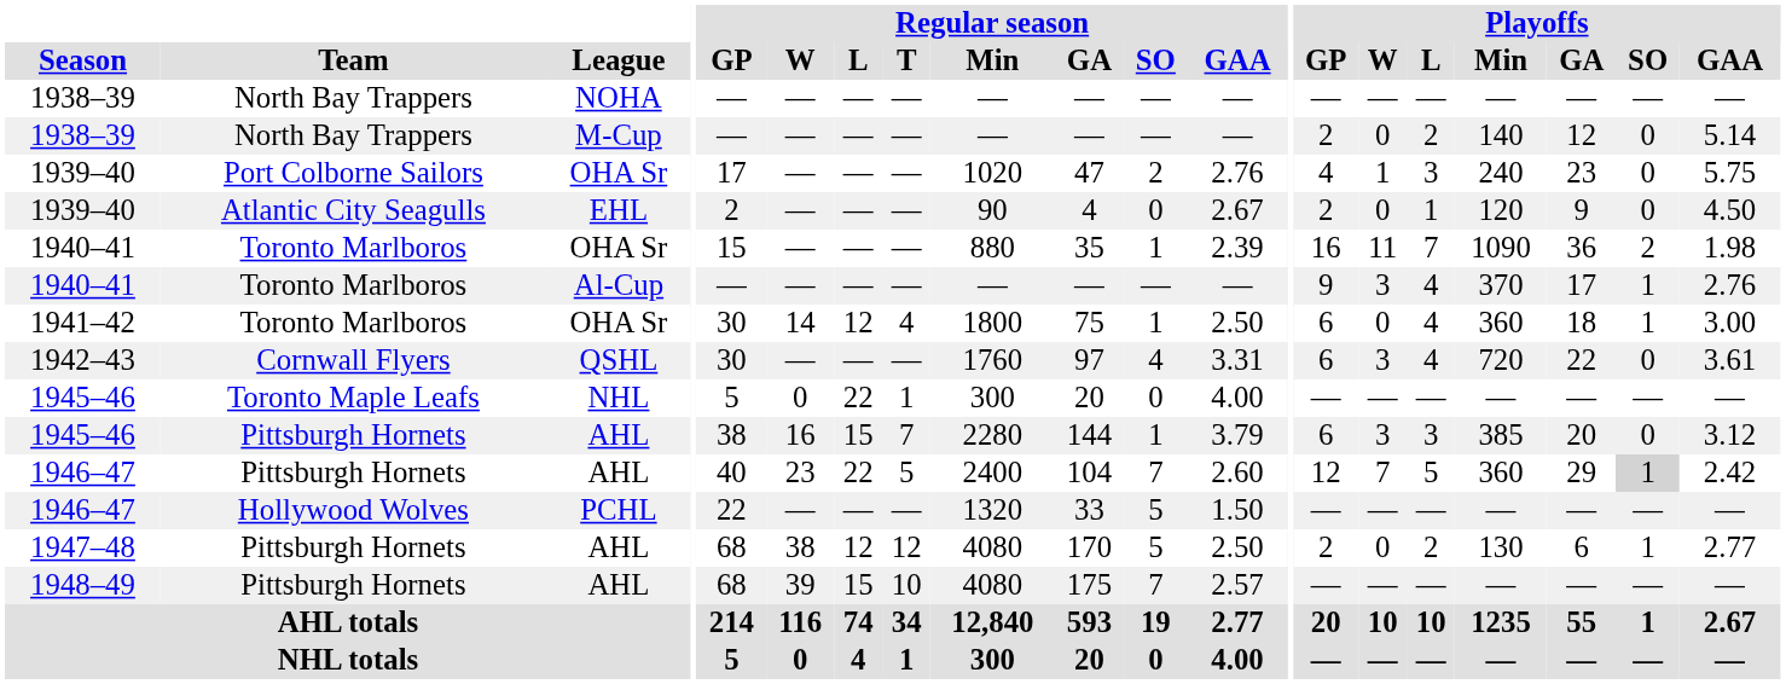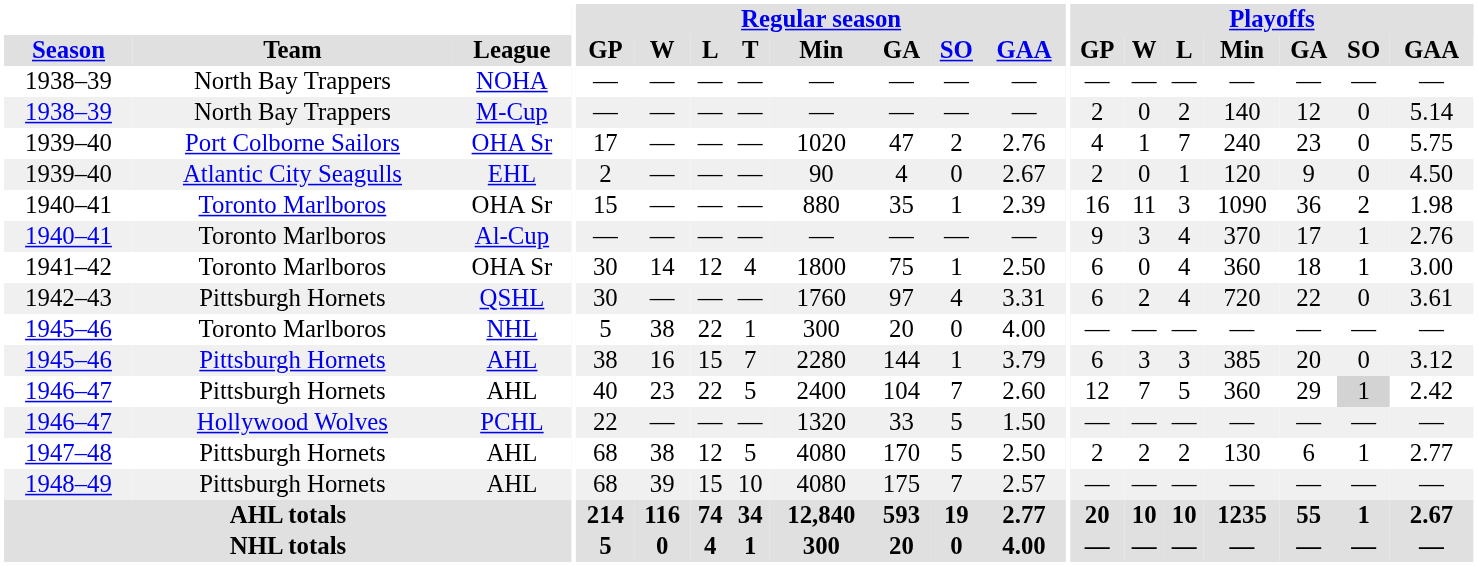1939–40 / OHA Sr | Playoffs / L: 3 -> 7
1940–41 / OHA Sr | Playoffs / L: 7 -> 3
1942–43 | Team: Cornwall Flyers -> Pittsburgh Hornets
1942–43 | Playoffs / W: 3 -> 2
1945–46 / NHL | Team: Toronto Maple Leafs -> Toronto Marlboros
1945–46 / NHL | Regular season / W: 0 -> 38
1947–48 | Regular season / T: 12 -> 5
1947–48 | Playoffs / W: 0 -> 2
